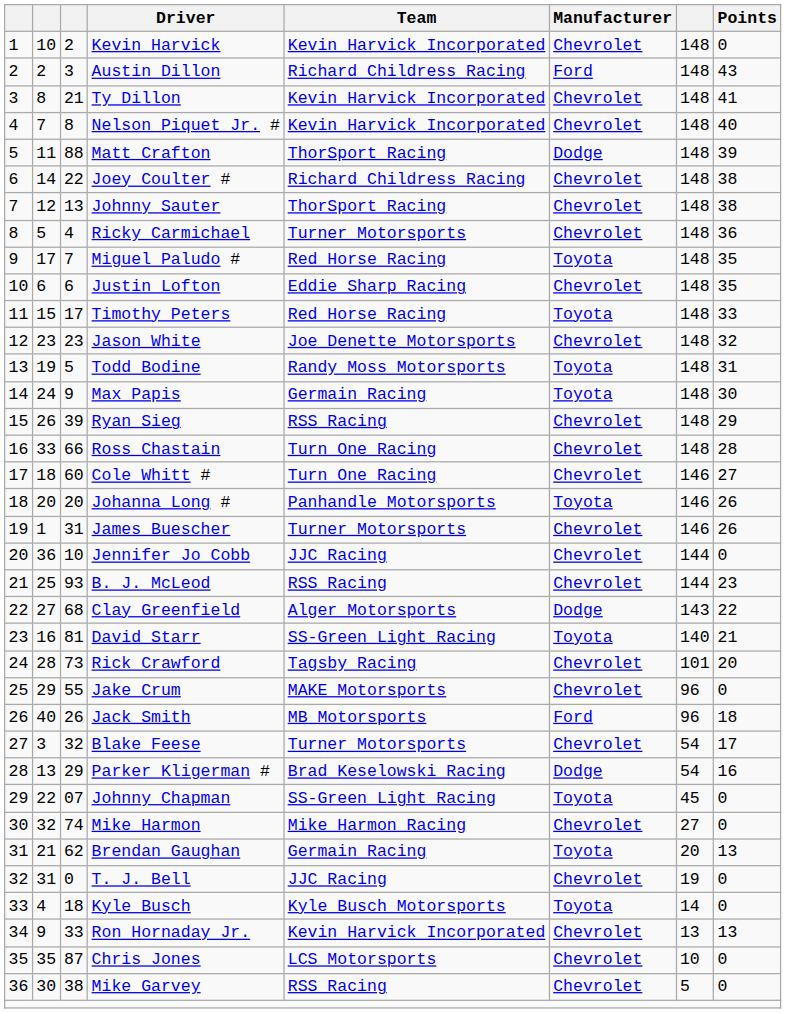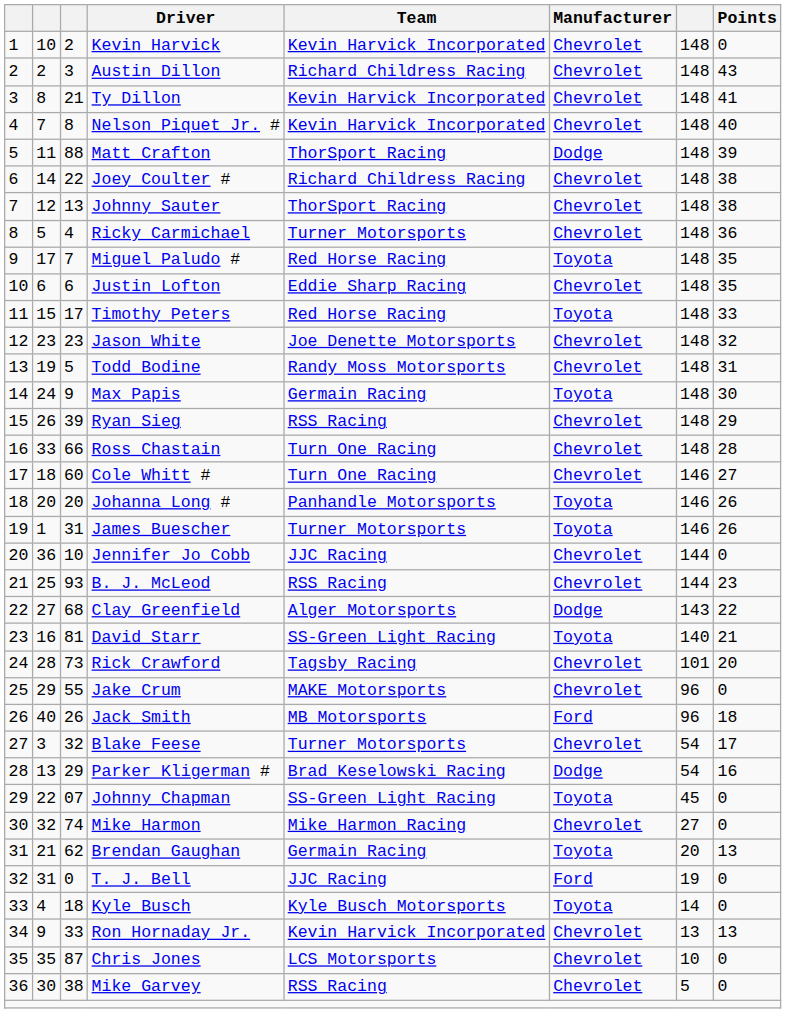Austin Dillon | Manufacturer: Ford -> Chevrolet
Todd Bodine | Manufacturer: Toyota -> Chevrolet
James Buescher | Manufacturer: Chevrolet -> Toyota
T. J. Bell | Manufacturer: Chevrolet -> Ford
